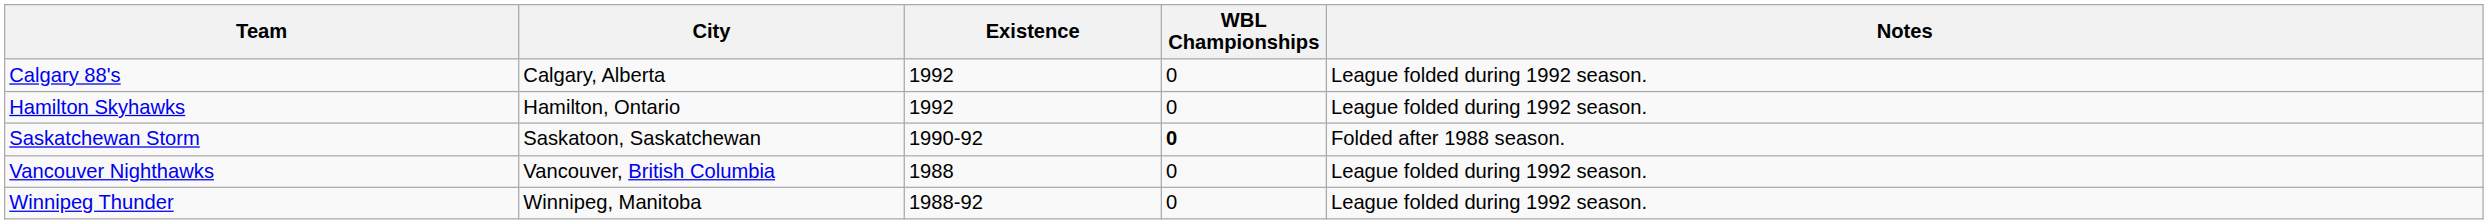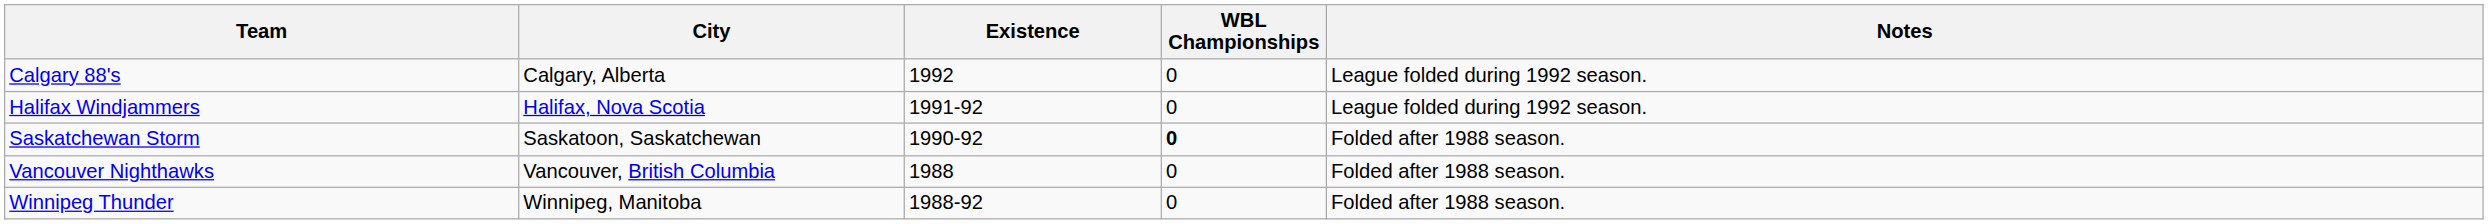+ row: Halifax Windjammers | Halifax, Nova Scotia | 1991-92 | 0 | League folded during 1992 season.
- row: Hamilton Skyhawks | Hamilton, Ontario | 1992 | 0 | League folded during 1992 season.
Vancouver Nighthawks | Notes: League folded during 1992 season. -> Folded after 1988 season.
Winnipeg Thunder | Notes: League folded during 1992 season. -> Folded after 1988 season.
